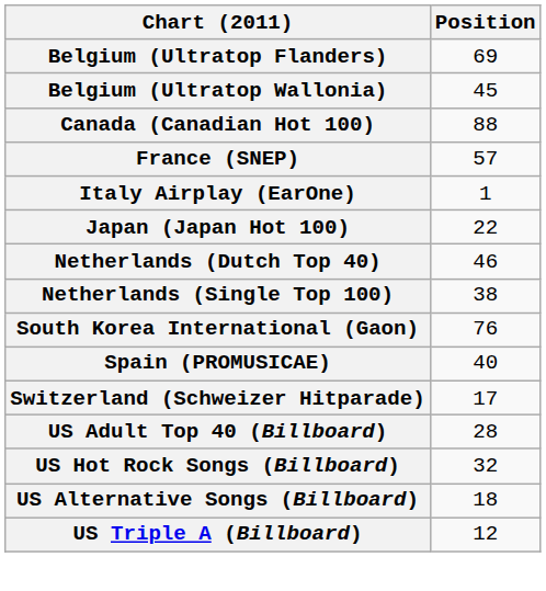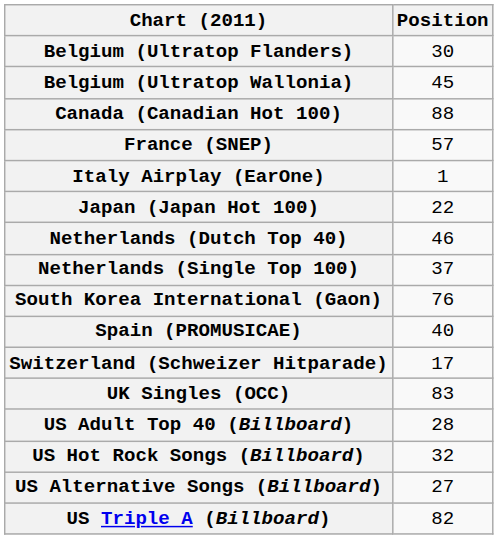Belgium (Ultratop Flanders) | Position: 69 -> 30
Netherlands (Single Top 100) | Position: 38 -> 37
+ row: UK Singles (OCC) | 83
US Alternative Songs (Billboard) | Position: 18 -> 27
US Triple A (Billboard) | Position: 12 -> 82
